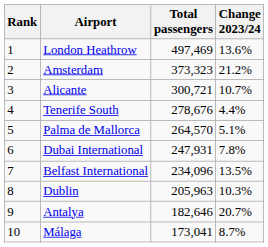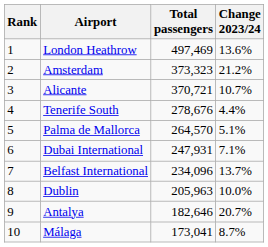Alicante | Total passengers: 300,721 -> 370,721
Dubai International | Change 2023/24: 7.8% -> 7.1%
Belfast International | Change 2023/24: 13.5% -> 13.7%
Dublin | Change 2023/24: 10.3% -> 10.0%
